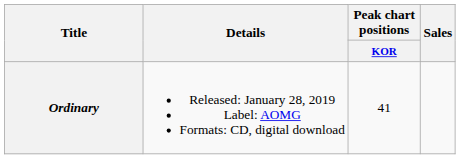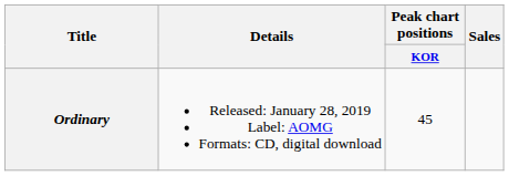Ordinary | Peak chart positions / KOR: 41 -> 45
